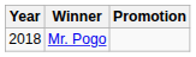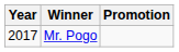Mr. Pogo | Year: 2018 -> 2017
